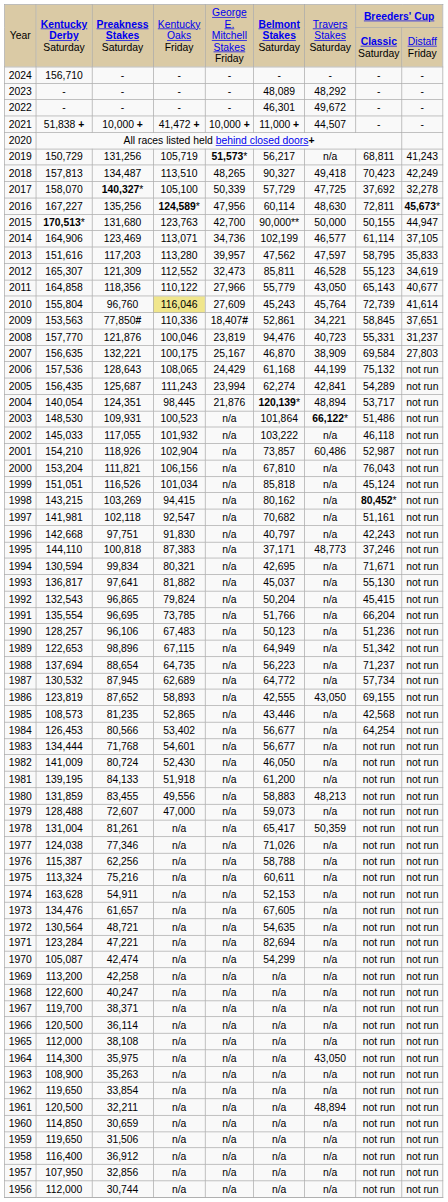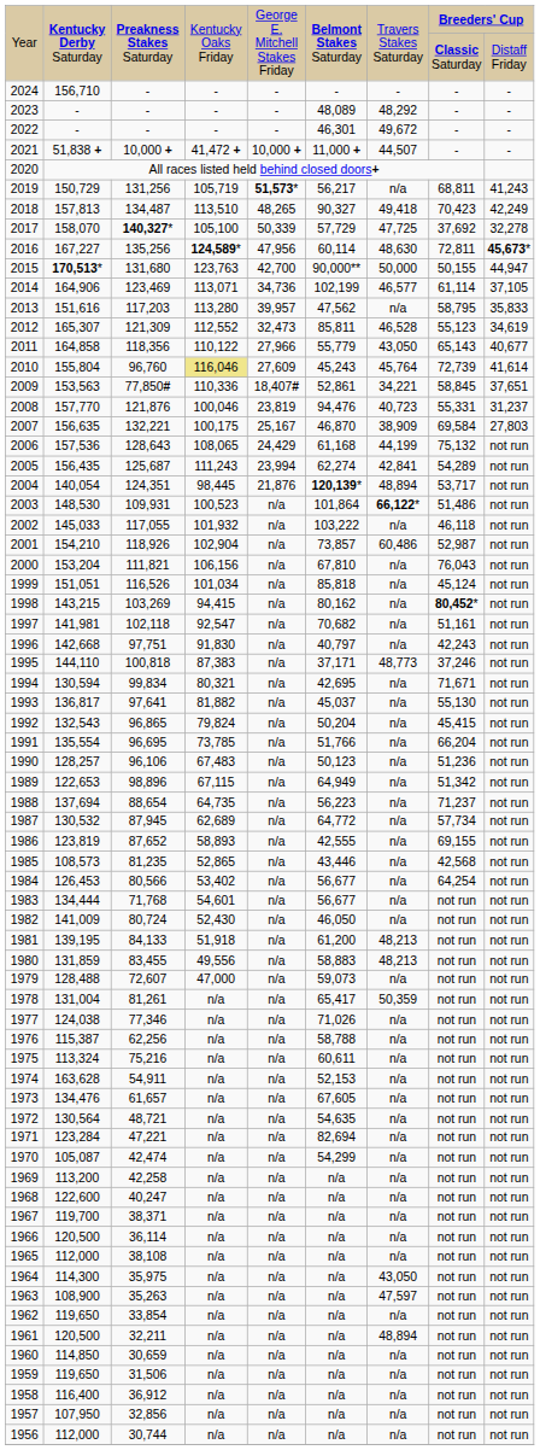2013 | column 7: 47,597 -> n/a
1986 | column 7: 43,050 -> n/a
1981 | column 7: n/a -> 48,213
1963 | column 7: n/a -> 47,597
